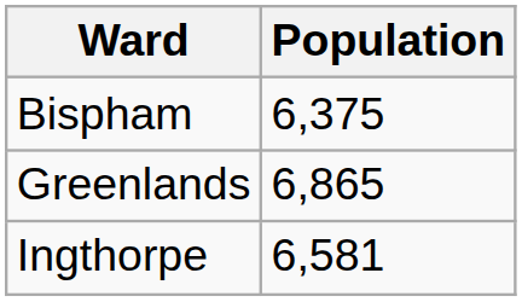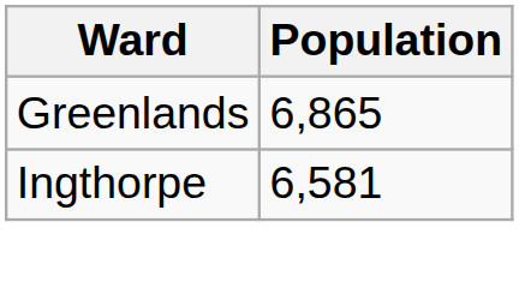- row: Bispham | 6,375
